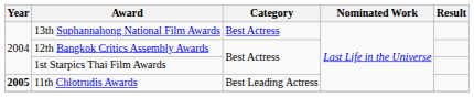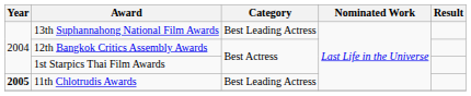13th Suphannahong National Film Awards | Category: Best Actress -> Best Leading Actress
